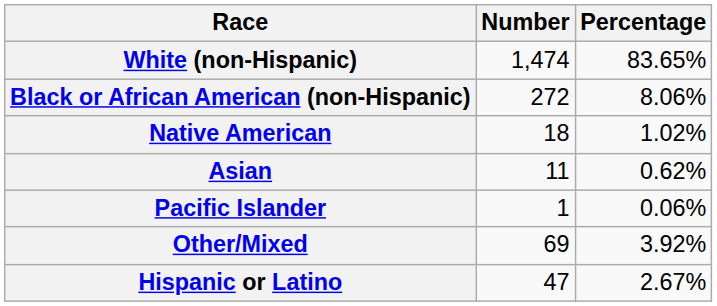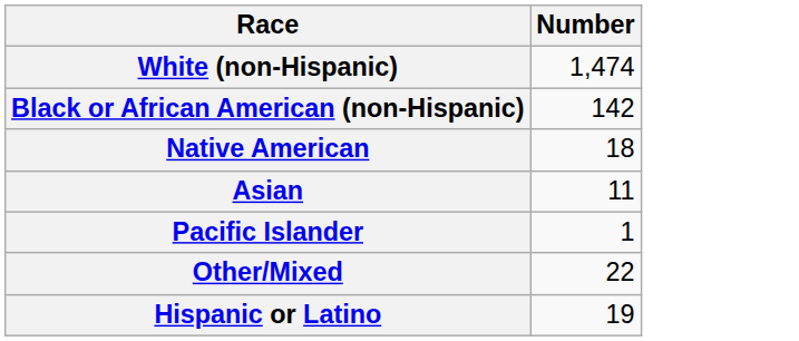- column: Percentage | 83.65% | 8.06% | 1.02% | 0.62% | 0.06% | 3.92% | 2.67%
Black or African American (non-Hispanic) | Number: 272 -> 142
Other/Mixed | Number: 69 -> 22
Hispanic or Latino | Number: 47 -> 19
